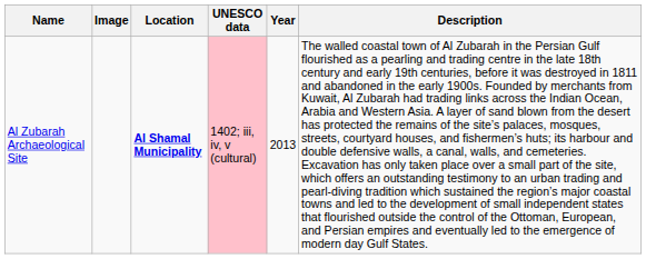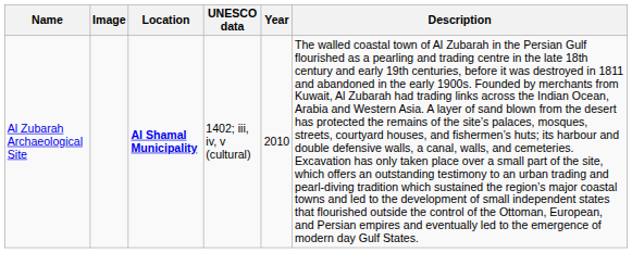Al Zubarah Archaeological Site | UNESCO data: pink background -> no background
Al Zubarah Archaeological Site | Year: 2013 -> 2010
